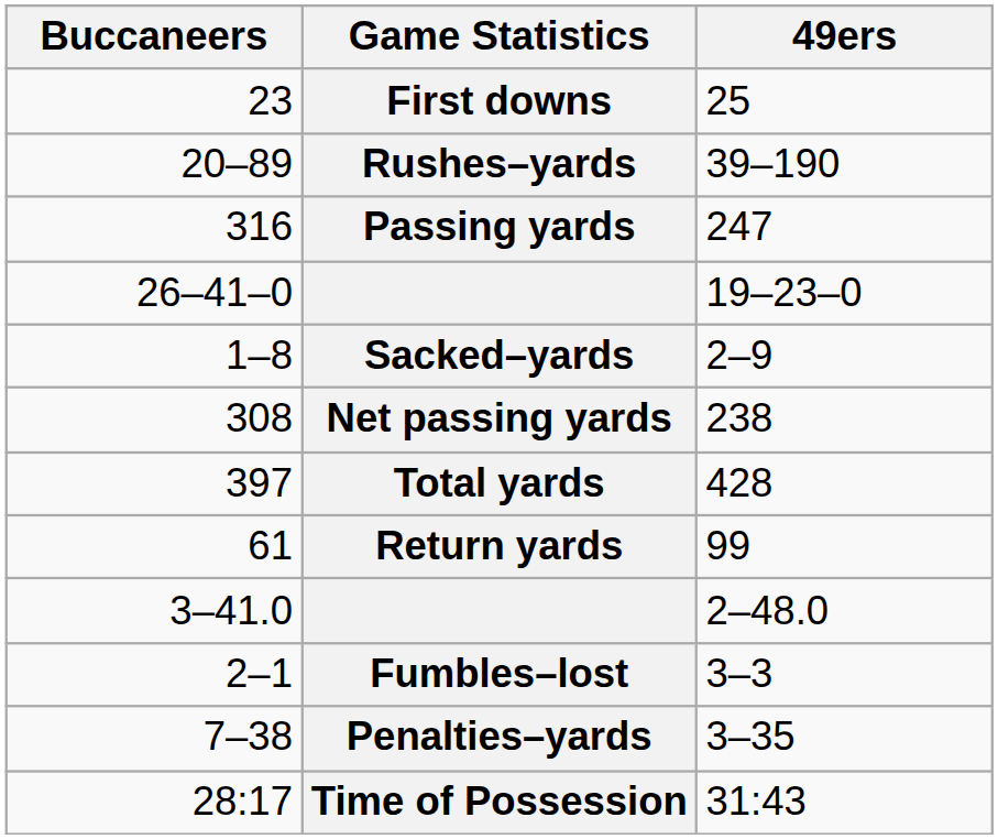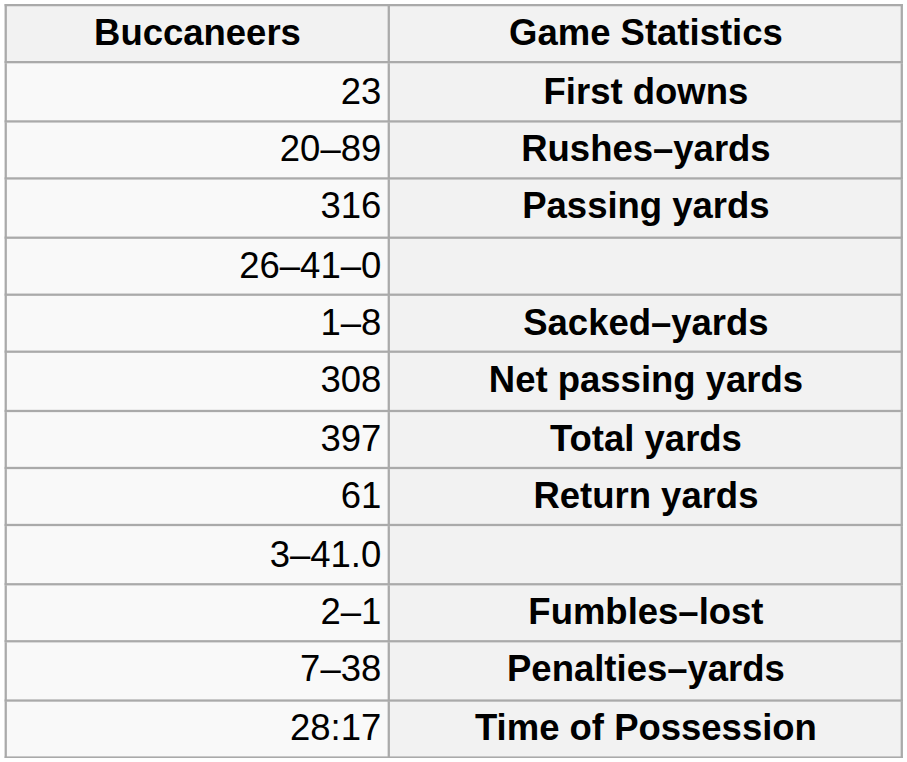- column: 49ers | 25 | 39–190 | 247 | 19–23–0 | 2–9 | 238 | 428 | 99 | 2–48.0 | 3–3 | 3–35 | 31:43
